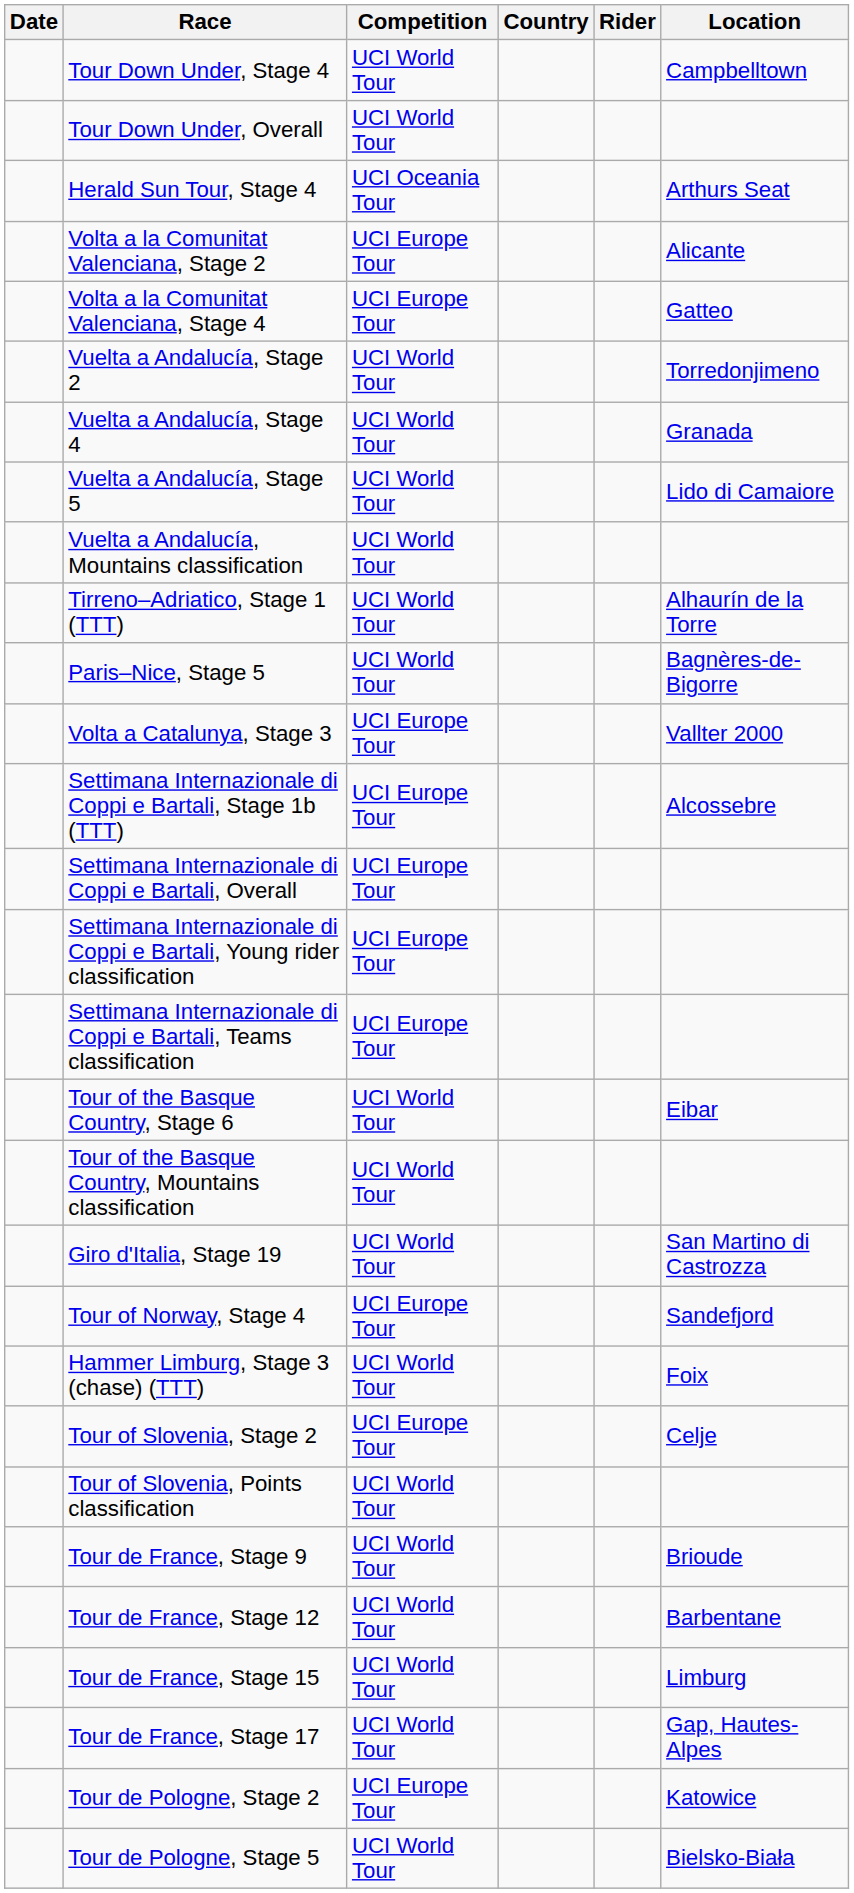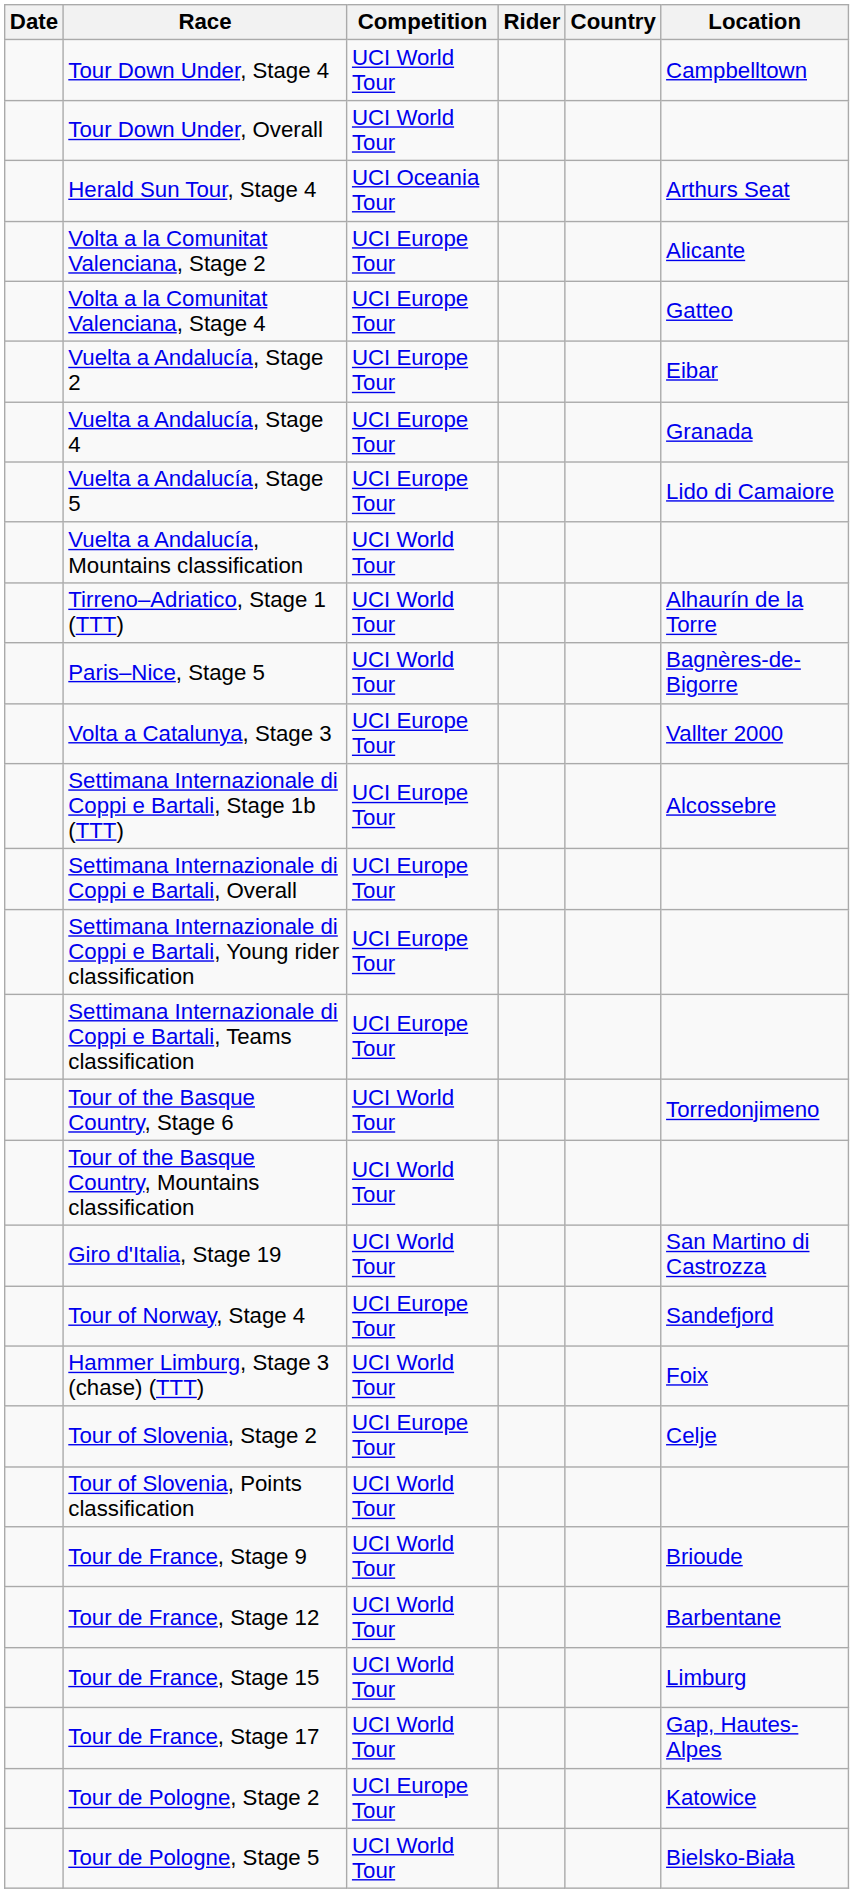columns swapped: Rider <-> Country
Vuelta a Andalucía, Stage 2 | Competition: UCI World Tour -> UCI Europe Tour
Vuelta a Andalucía, Stage 2 | Location: Torredonjimeno -> Eibar
Vuelta a Andalucía, Stage 4 | Competition: UCI World Tour -> UCI Europe Tour
Vuelta a Andalucía, Stage 5 | Competition: UCI World Tour -> UCI Europe Tour
Tour of the Basque Country, Stage 6 | Location: Eibar -> Torredonjimeno
